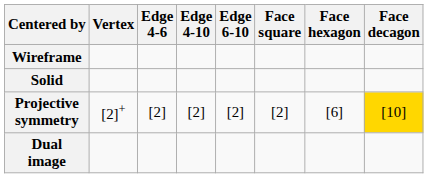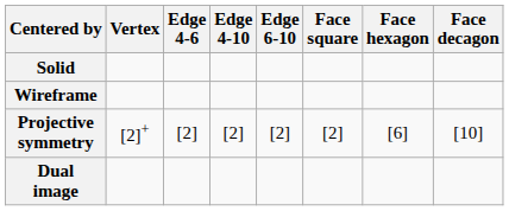rows swapped: Solid <-> Wireframe
Projective symmetry | Face decagon: gold background -> no background
